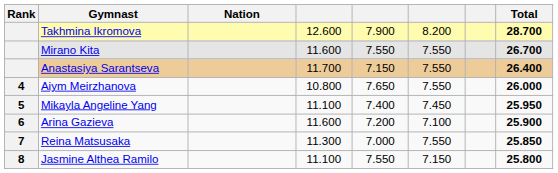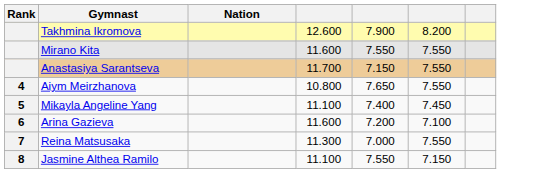- column: Total | 28.700 | 26.700 | 26.400 | 26.000 | 25.950 | 25.900 | 25.850 | 25.800
